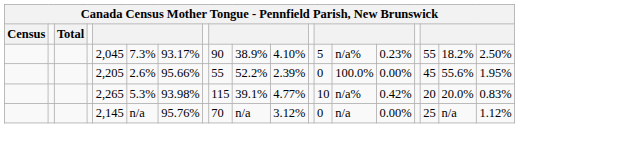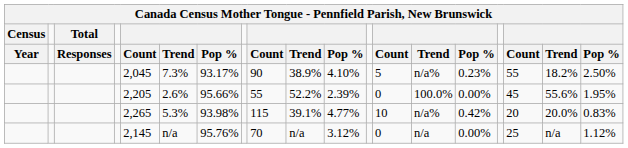+ row: Year | Responses | Count | Trend | Pop % | Count | Trend | Pop % | Count | Trend | Pop % | Count | Trend | Pop %
